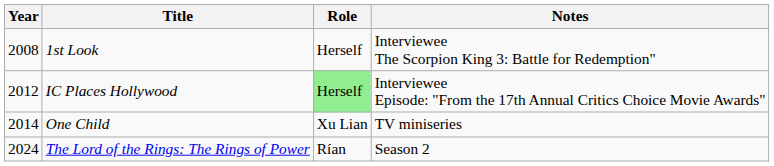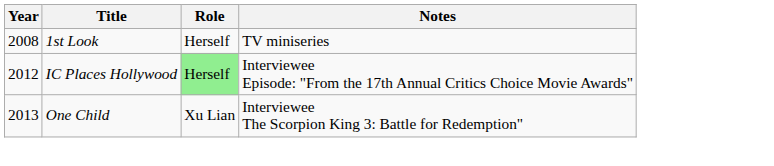1st Look | Notes: Interviewee The Scorpion King 3: Battle for Redemption" -> TV miniseries
One Child | Year: 2014 -> 2013
One Child | Notes: TV miniseries -> Interviewee The Scorpion King 3: Battle for Redemption"
- row: 2024 | The Lord of the Rings: The Rings of Power | Rían | Season 2
